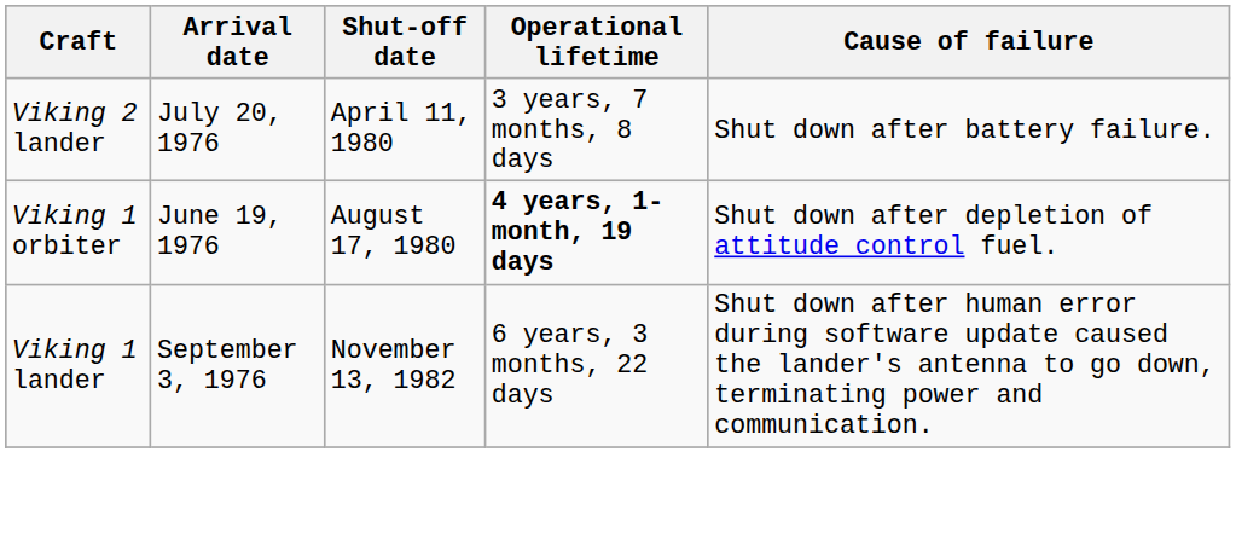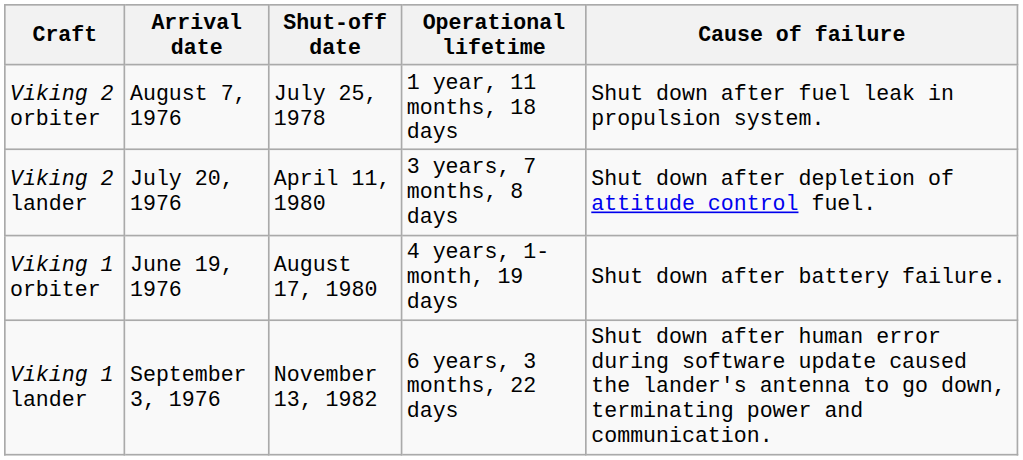+ row: Viking 2 orbiter | August 7, 1976 | July 25, 1978 | 1 year, 11 months, 18 days | Shut down after fuel leak in propulsion system.
Viking 2 lander | Cause of failure: Shut down after battery failure. -> Shut down after depletion of attitude control fuel.
Viking 1 orbiter | Operational lifetime: bold -> normal
Viking 1 orbiter | Cause of failure: Shut down after depletion of attitude control fuel. -> Shut down after battery failure.
